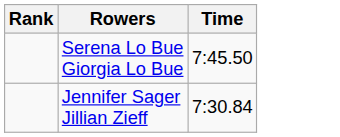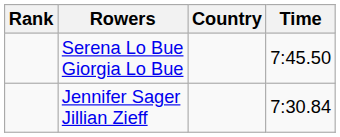+ column: Country
